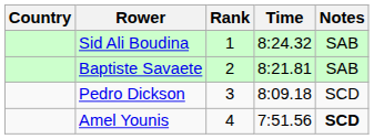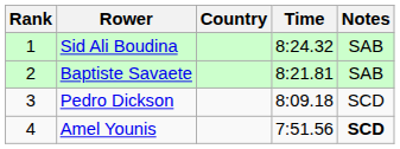columns swapped: Rank <-> Country
